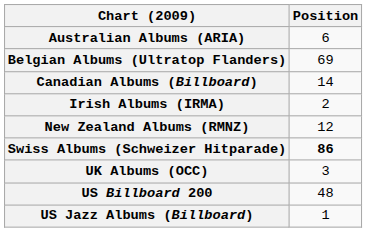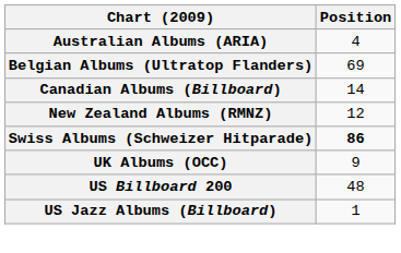Australian Albums (ARIA) | Position: 6 -> 4
- row: Irish Albums (IRMA) | 2
UK Albums (OCC) | Position: 3 -> 9
